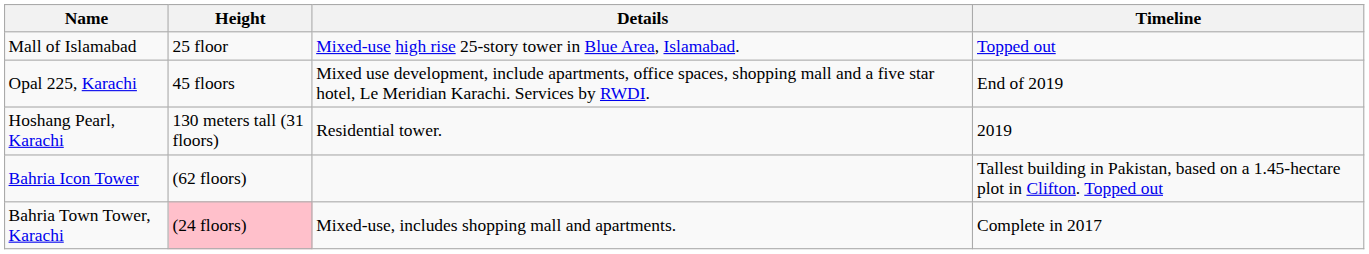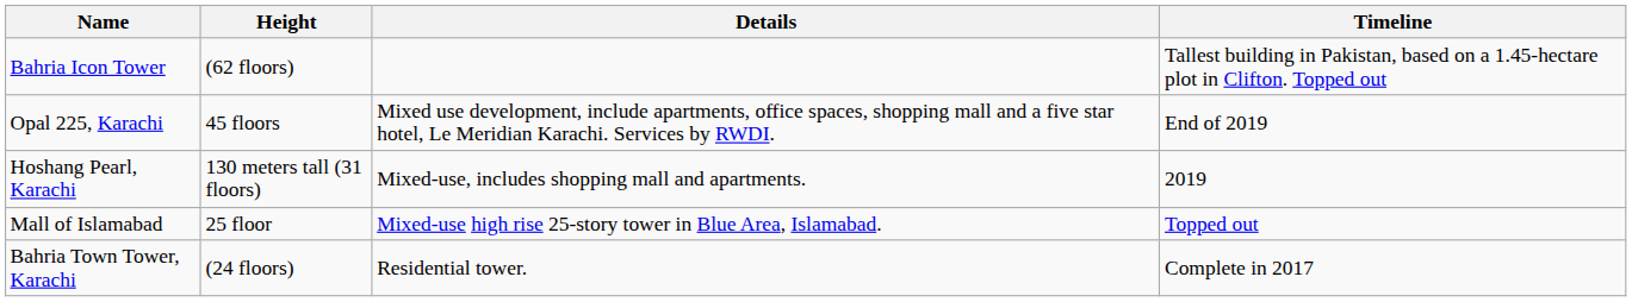rows swapped: Bahria Icon Tower <-> Mall of Islamabad
Hoshang Pearl, Karachi | Details: Residential tower. -> Mixed-use, includes shopping mall and apartments.
Bahria Town Tower, Karachi | Height: pink background -> no background
Bahria Town Tower, Karachi | Details: Mixed-use, includes shopping mall and apartments. -> Residential tower.
